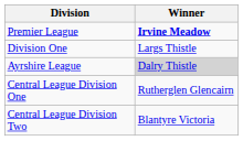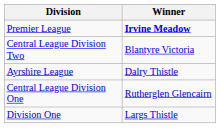rows swapped: Division One <-> Central League Division Two
Ayrshire League | Winner: lightgrey background -> no background
